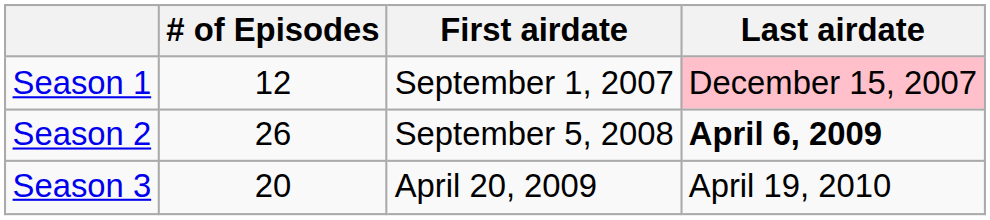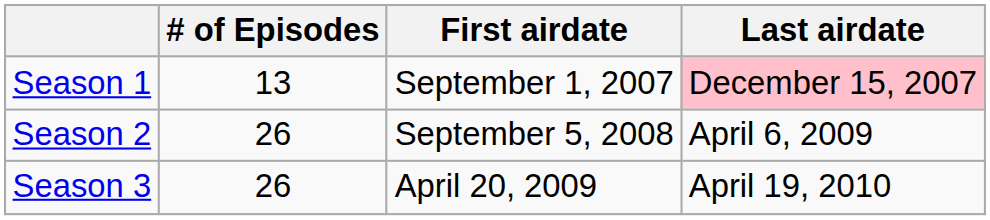Season 1 | # of Episodes: 12 -> 13
Season 2 | Last airdate: bold -> normal
Season 3 | # of Episodes: 20 -> 26
